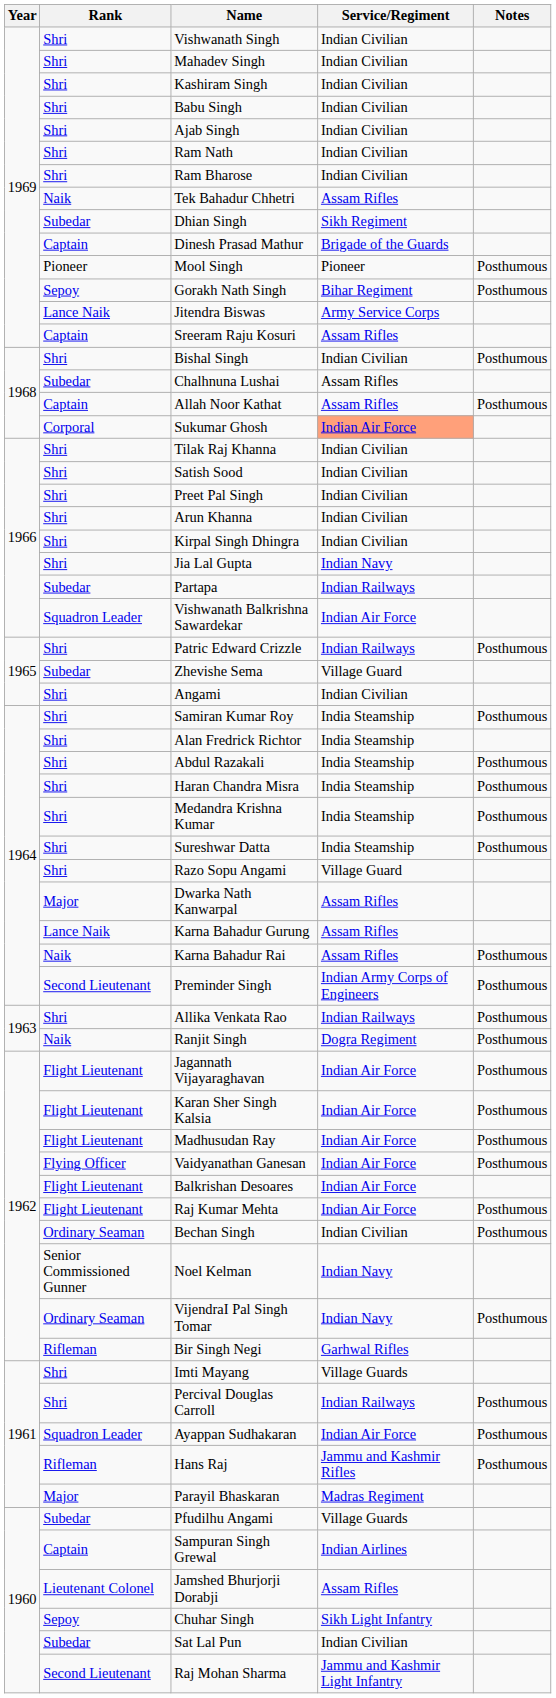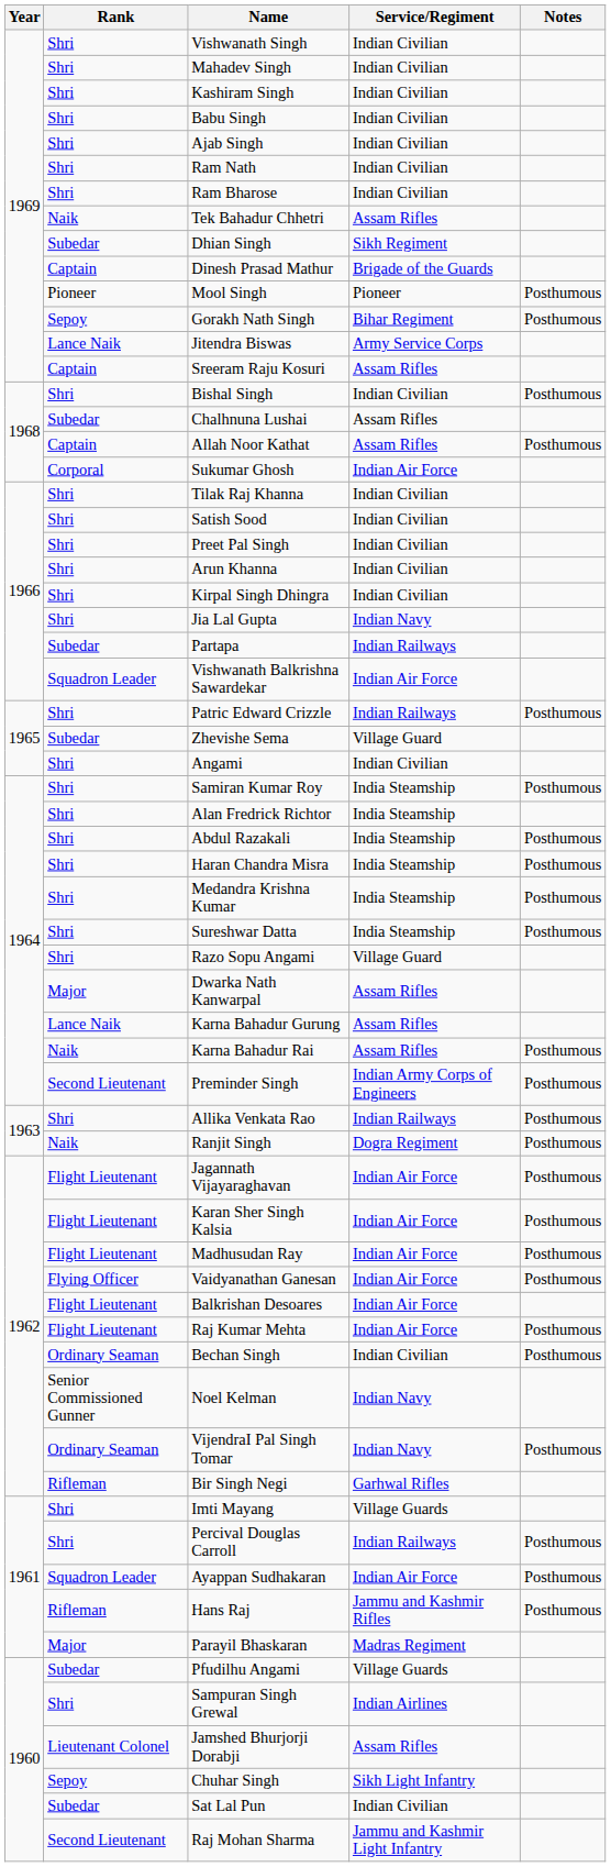Sukumar Ghosh | Service/Regiment: lightsalmon background -> no background
Sampuran Singh Grewal | Rank: Captain -> Shri
